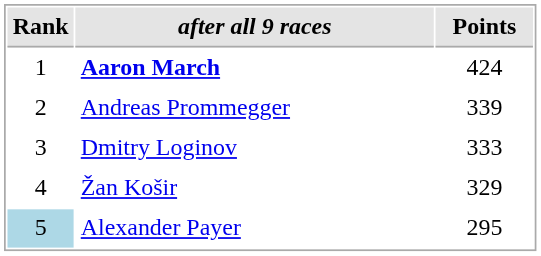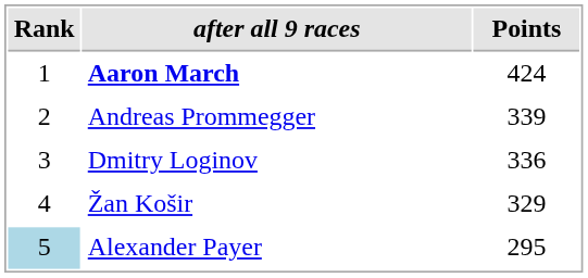Dmitry Loginov | Points: 333 -> 336
